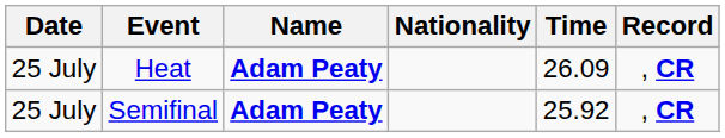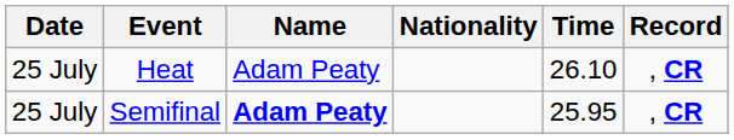Heat | Name: bold -> normal
Heat | Time: 26.09 -> 26.10
Semifinal | Time: 25.92 -> 25.95
